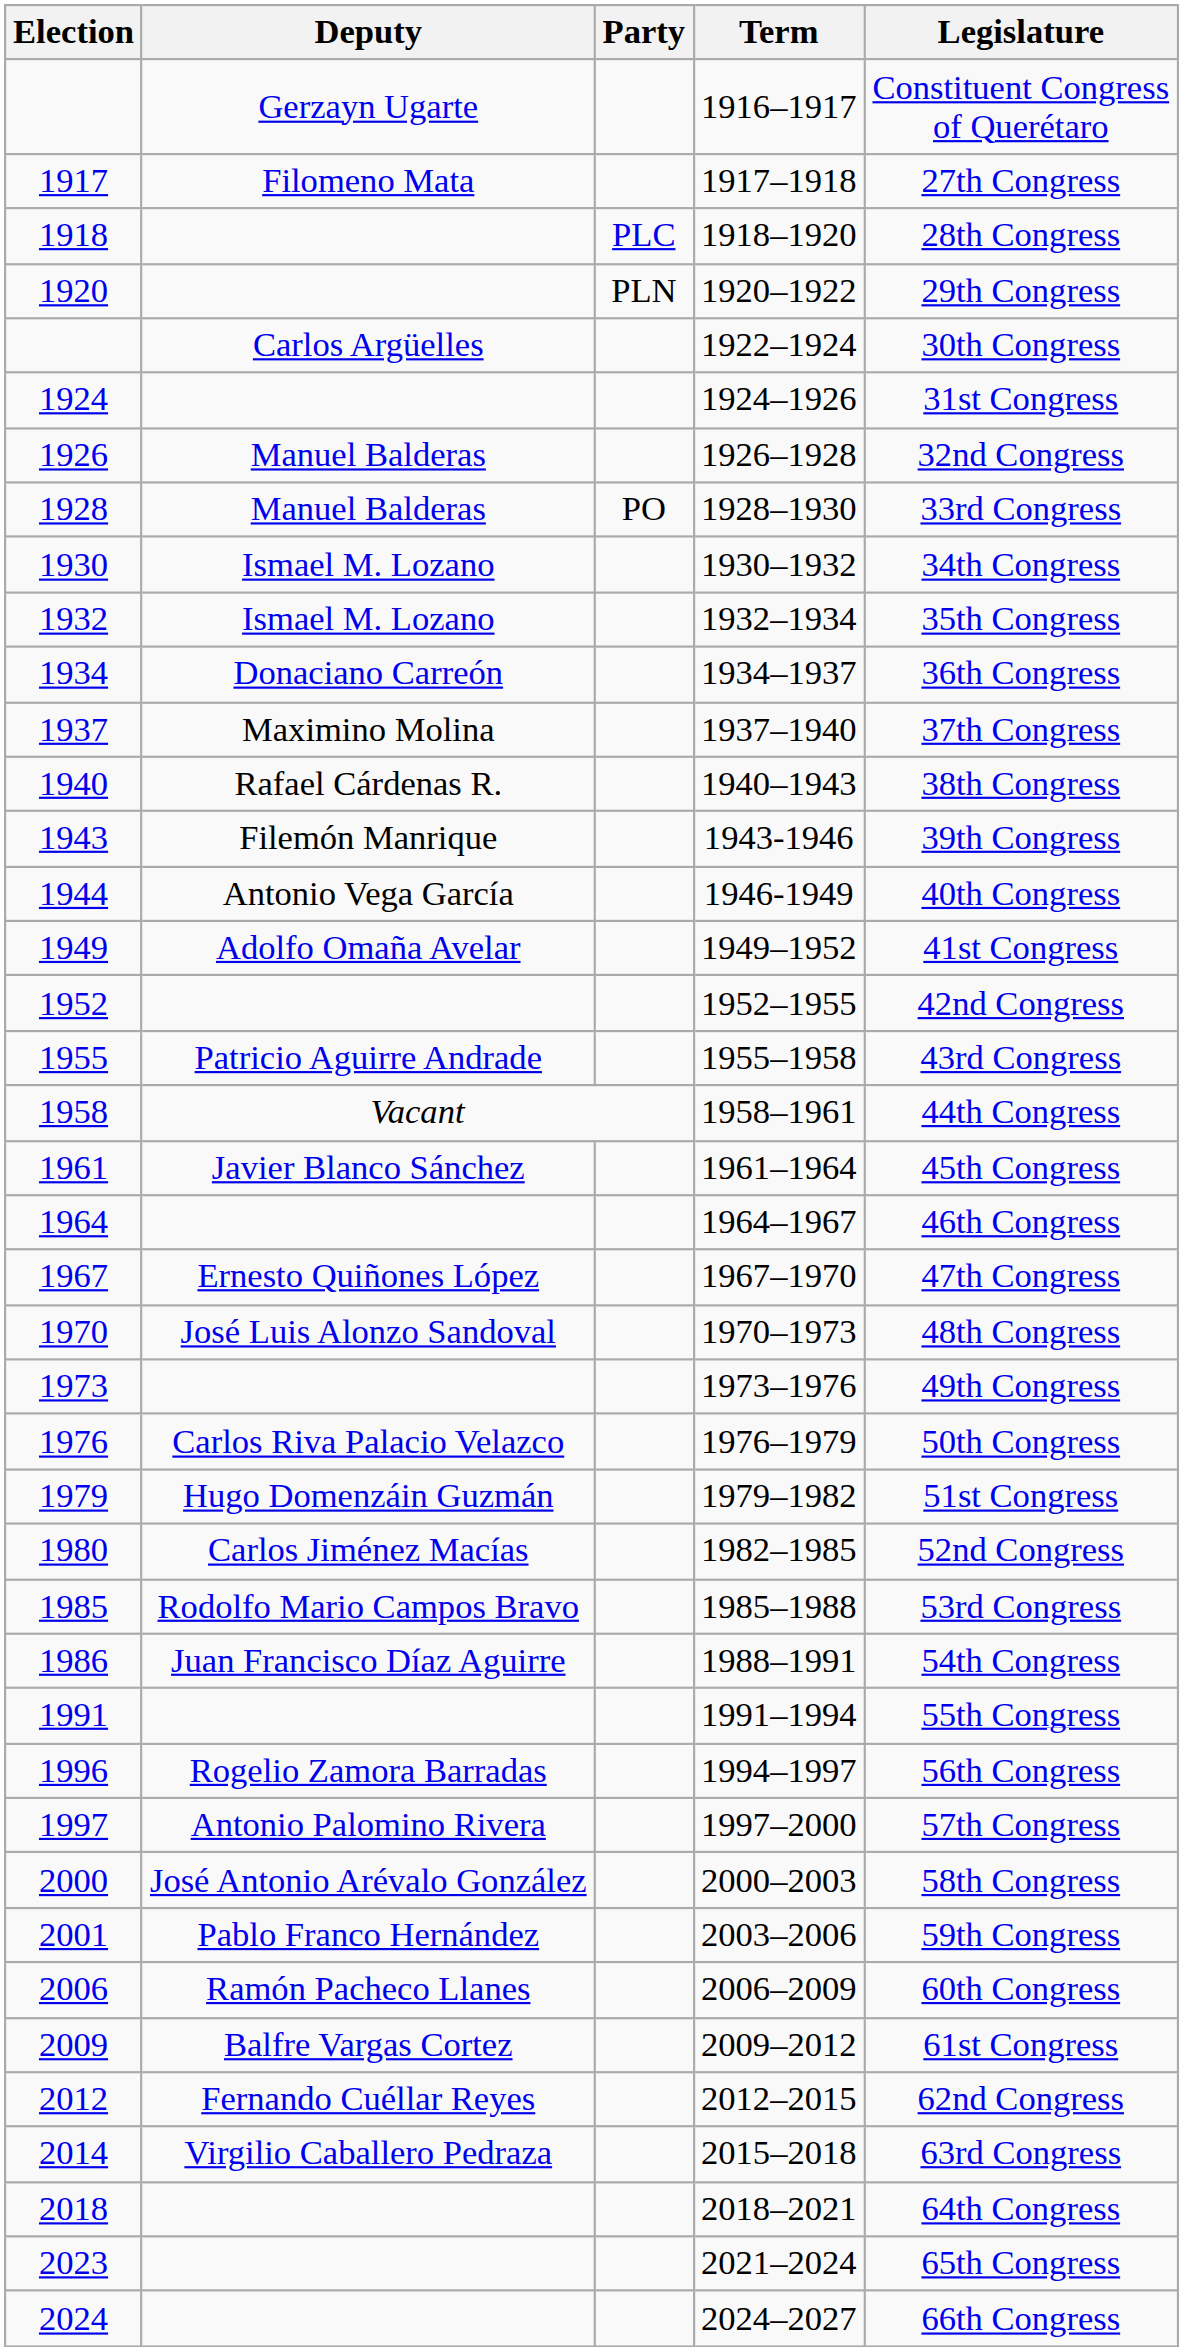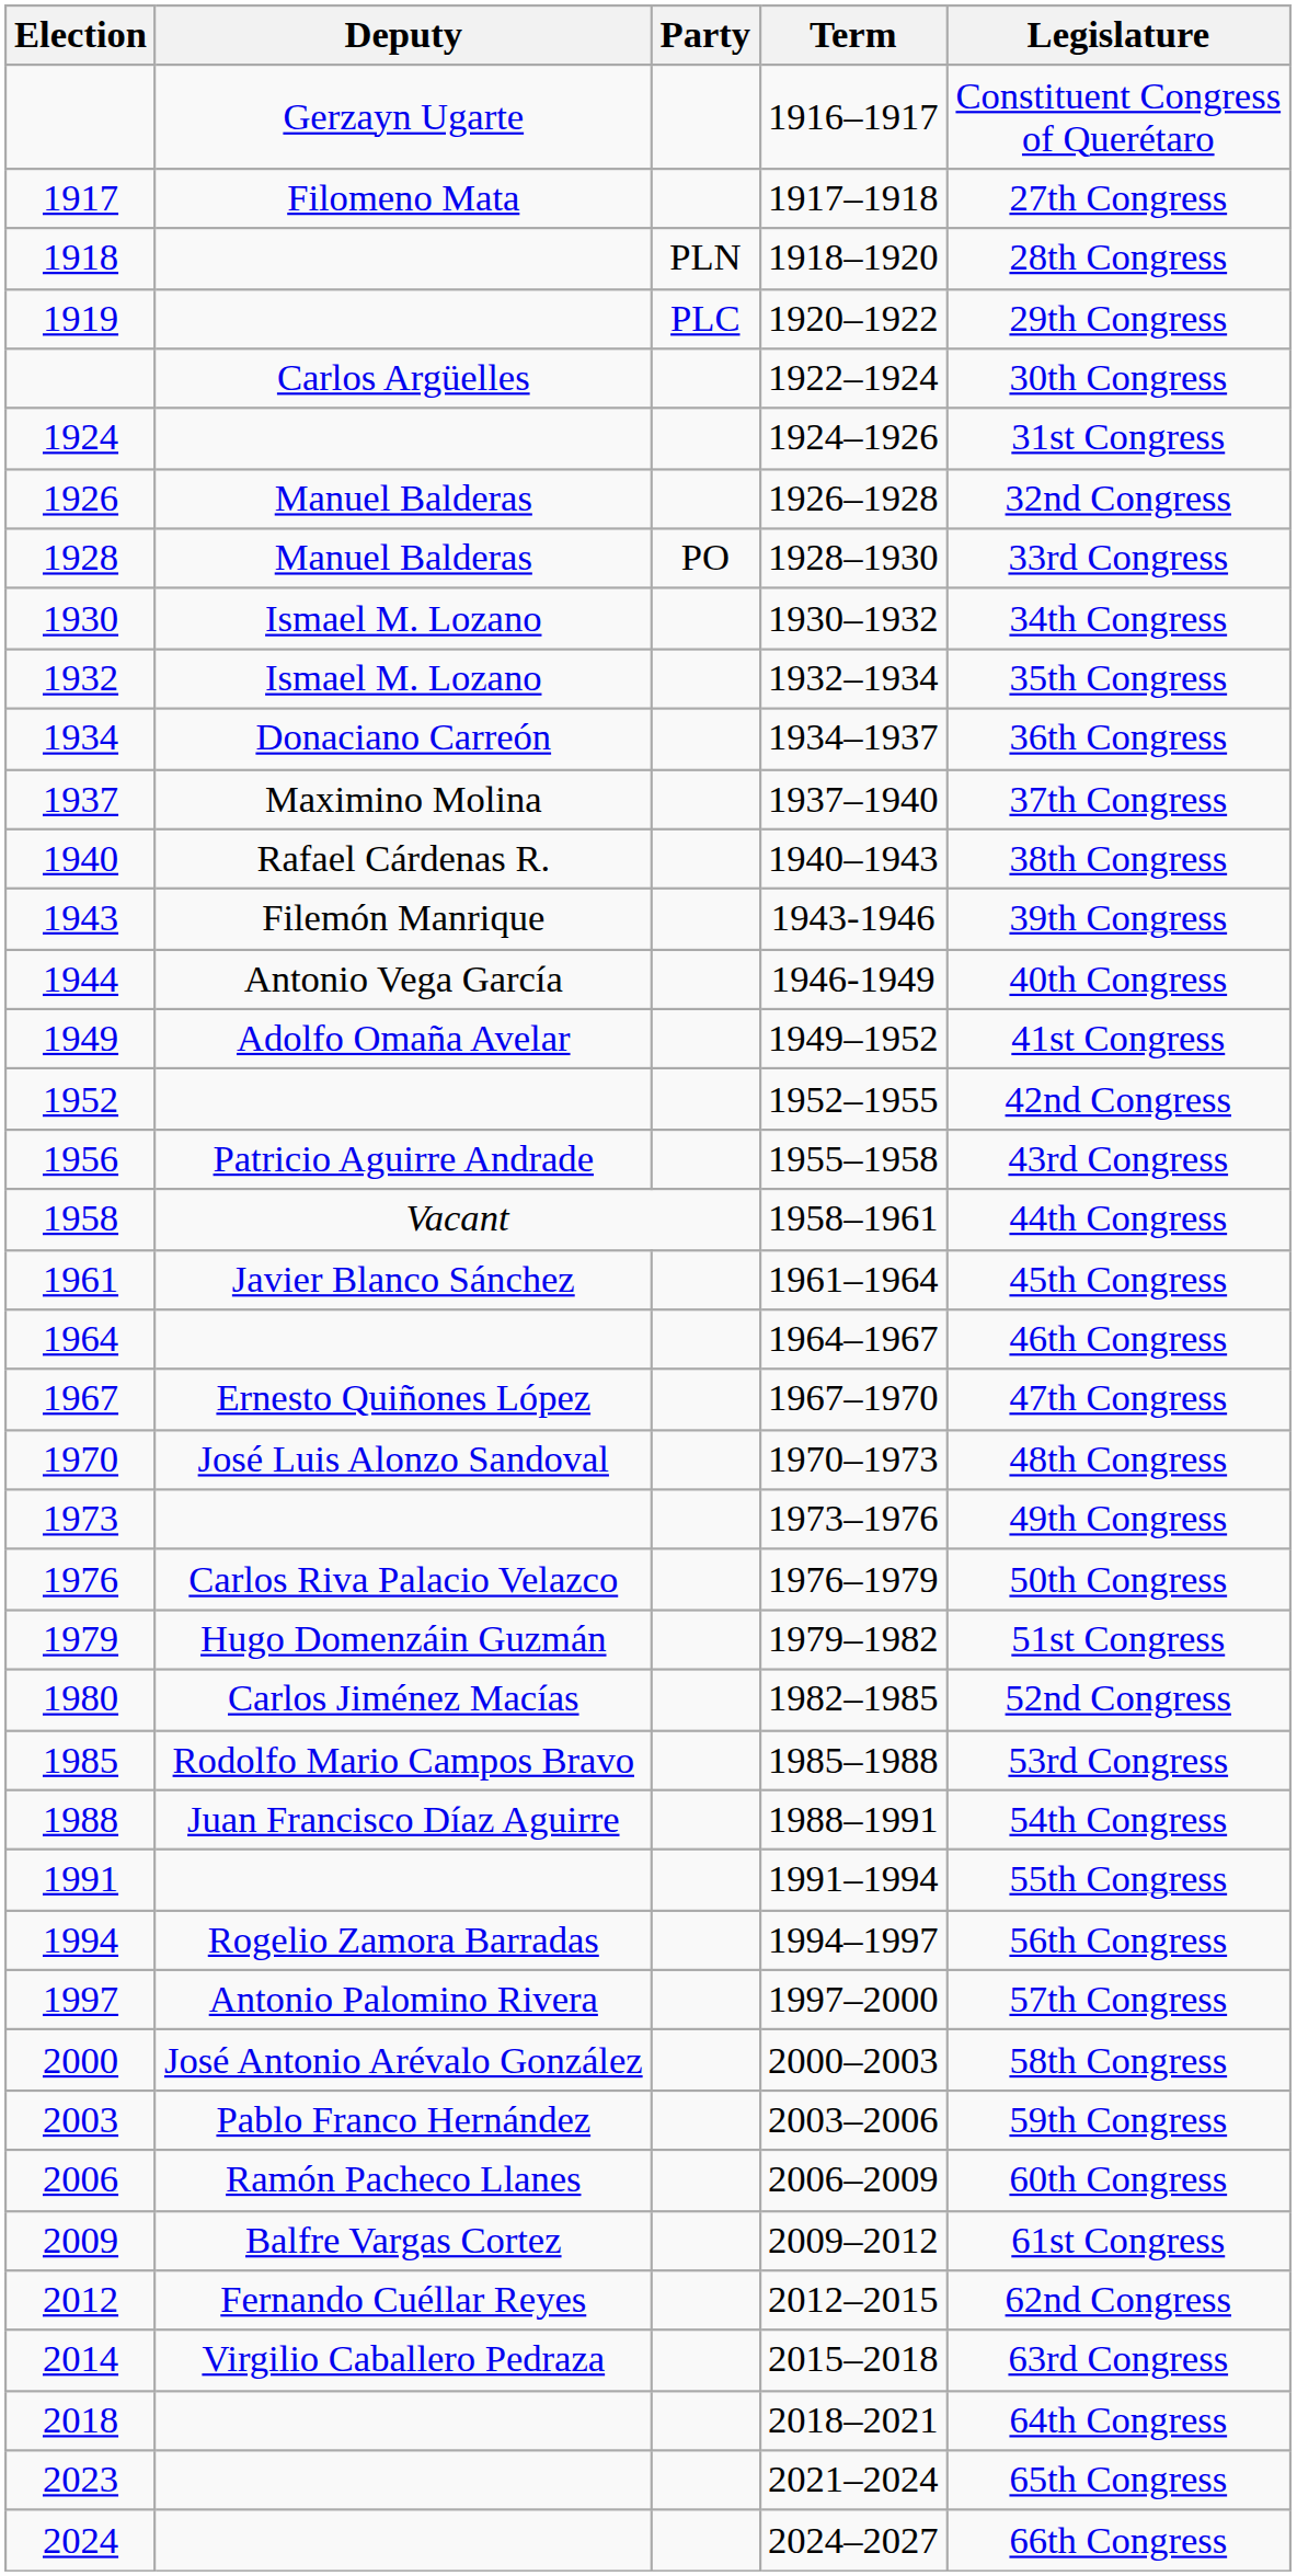1918–1920 | Party: PLC -> PLN
1920–1922 | Election: 1920 -> 1919
1920–1922 | Party: PLN -> PLC
1955–1958 | Election: 1955 -> 1956
1988–1991 | Election: 1986 -> 1988
1994–1997 | Election: 1996 -> 1994
2003–2006 | Election: 2001 -> 2003
